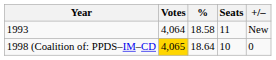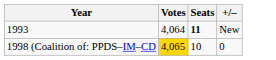- column: % | 18.58 | 18.64
1993 | Seats: normal -> bold
